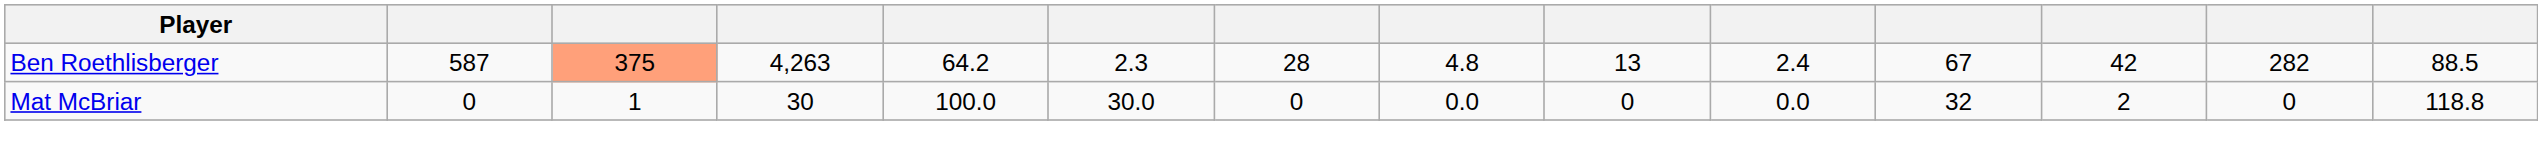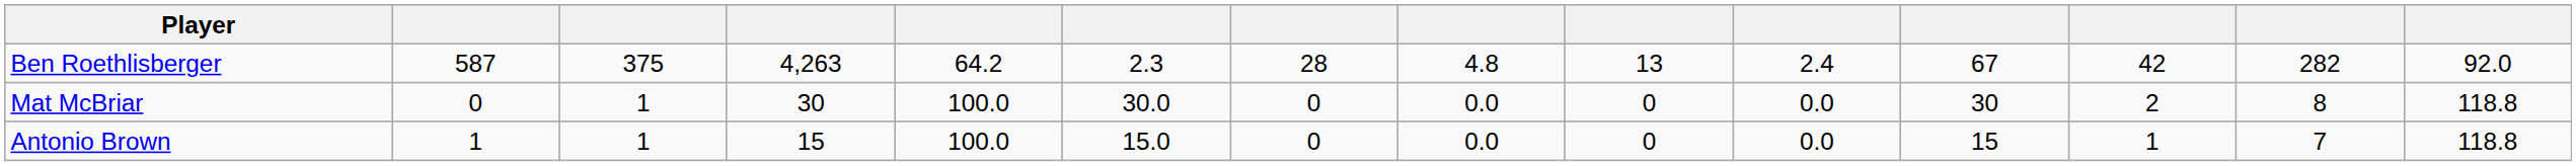Ben Roethlisberger | column 3: lightsalmon background -> no background
Ben Roethlisberger | column 14: 88.5 -> 92.0
Mat McBriar | column 11: 32 -> 30
Mat McBriar | column 13: 0 -> 8
+ row: Antonio Brown | 1 | 1 | 15 | 100.0 | 15.0 | 0 | 0.0 | 0 | 0.0 | 15 | 1 | 7 | 118.8
